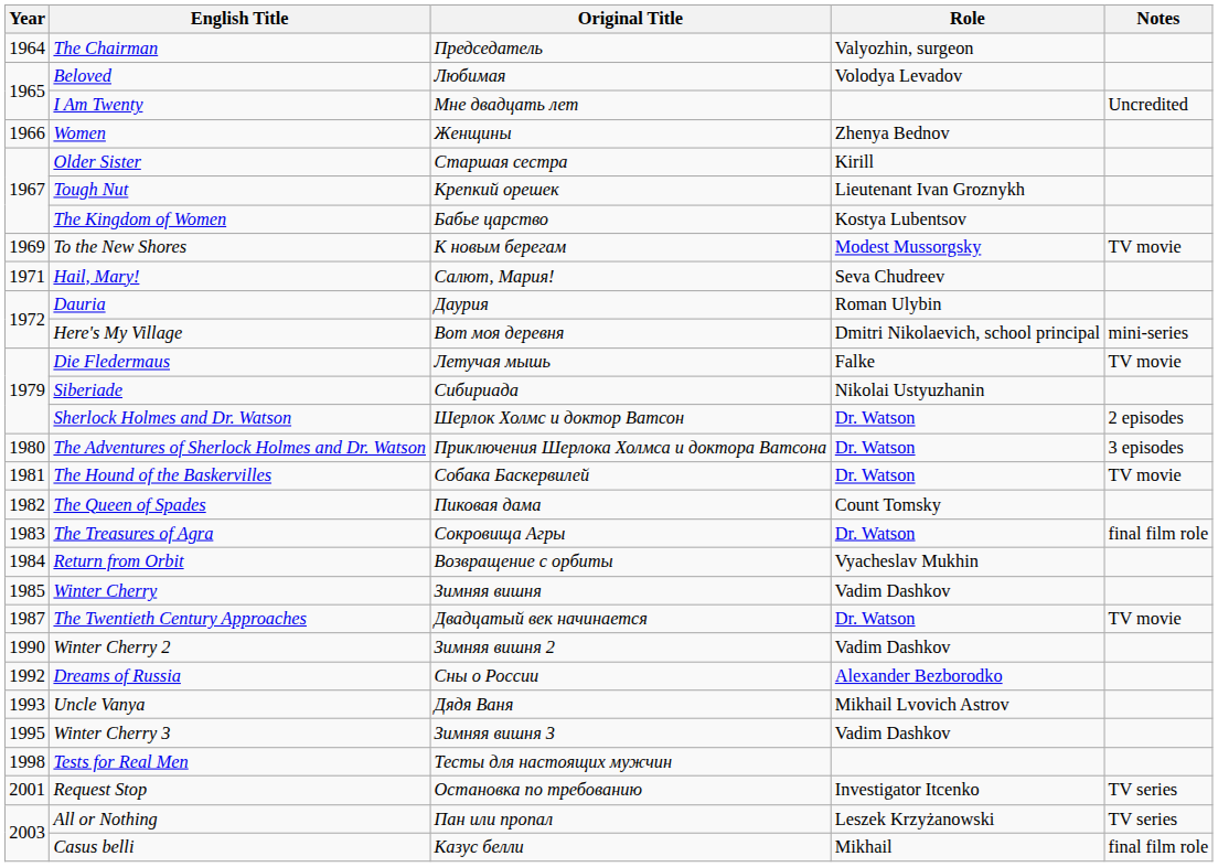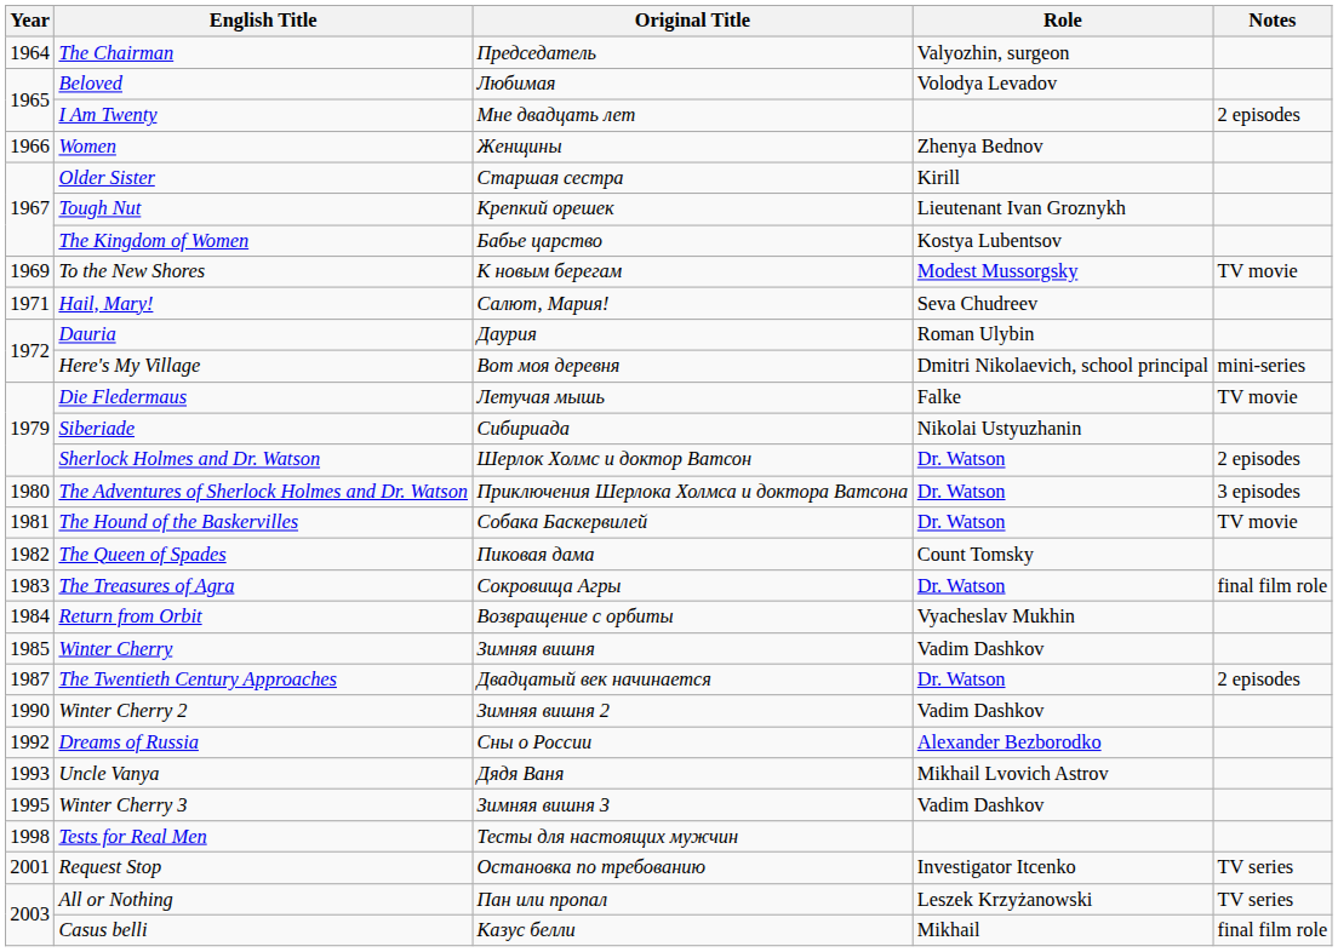I Am Twenty | Notes: Uncredited -> 2 episodes
The Twentieth Century Approaches | Notes: TV movie -> 2 episodes
